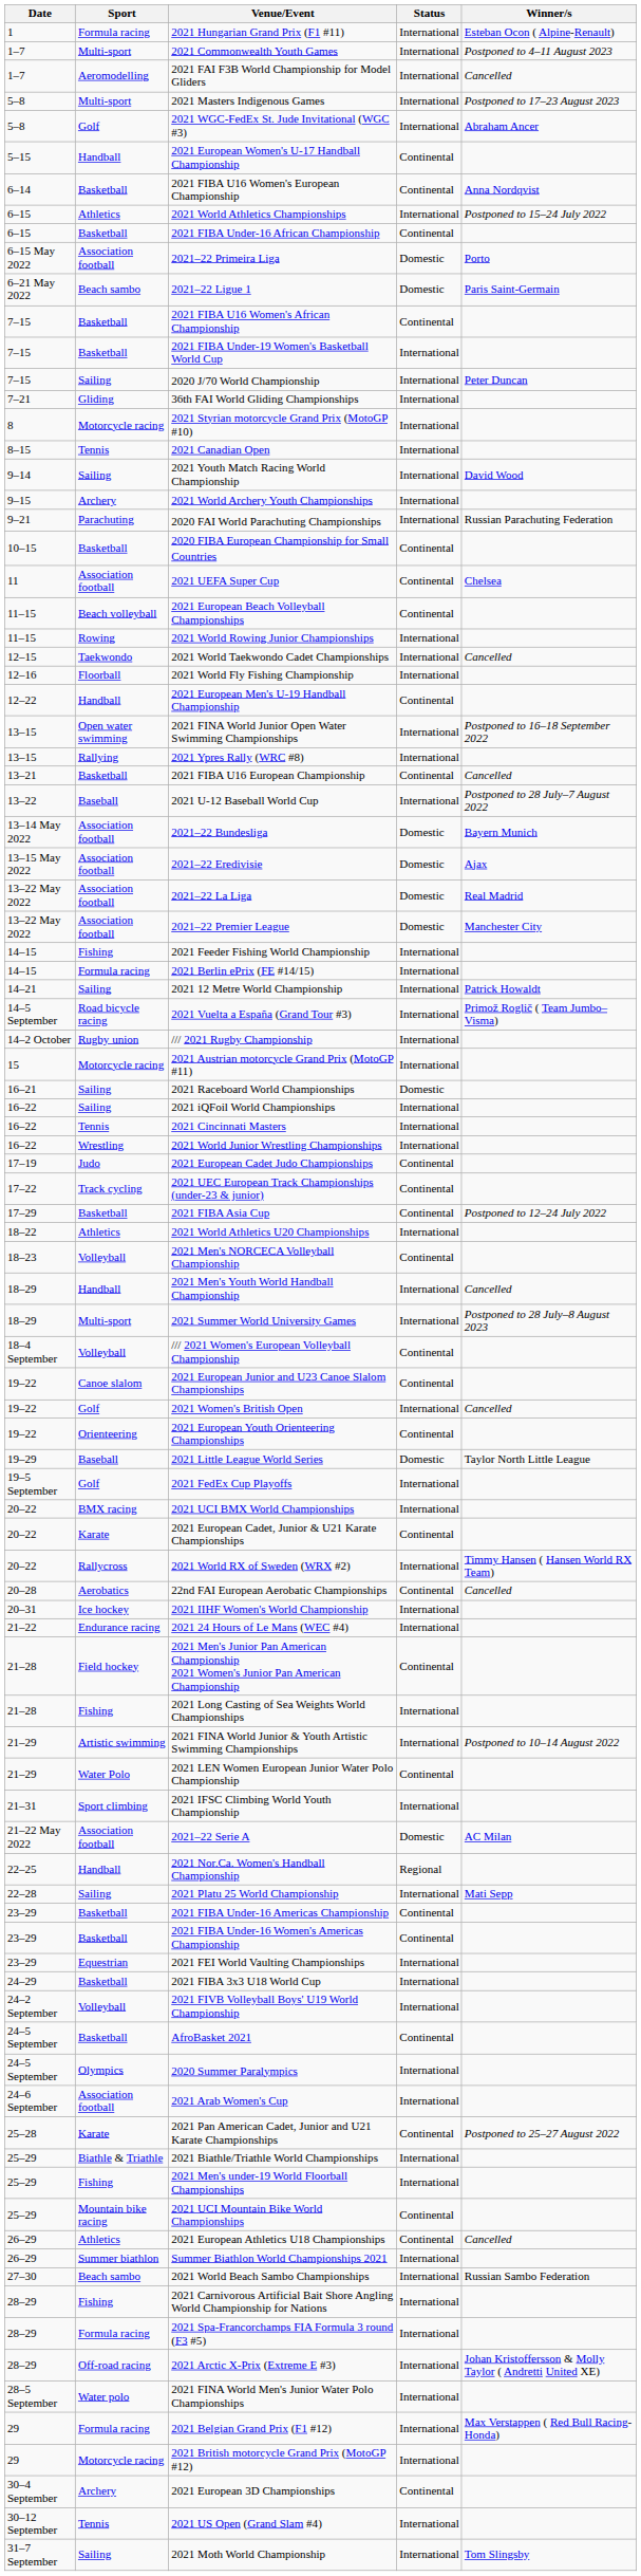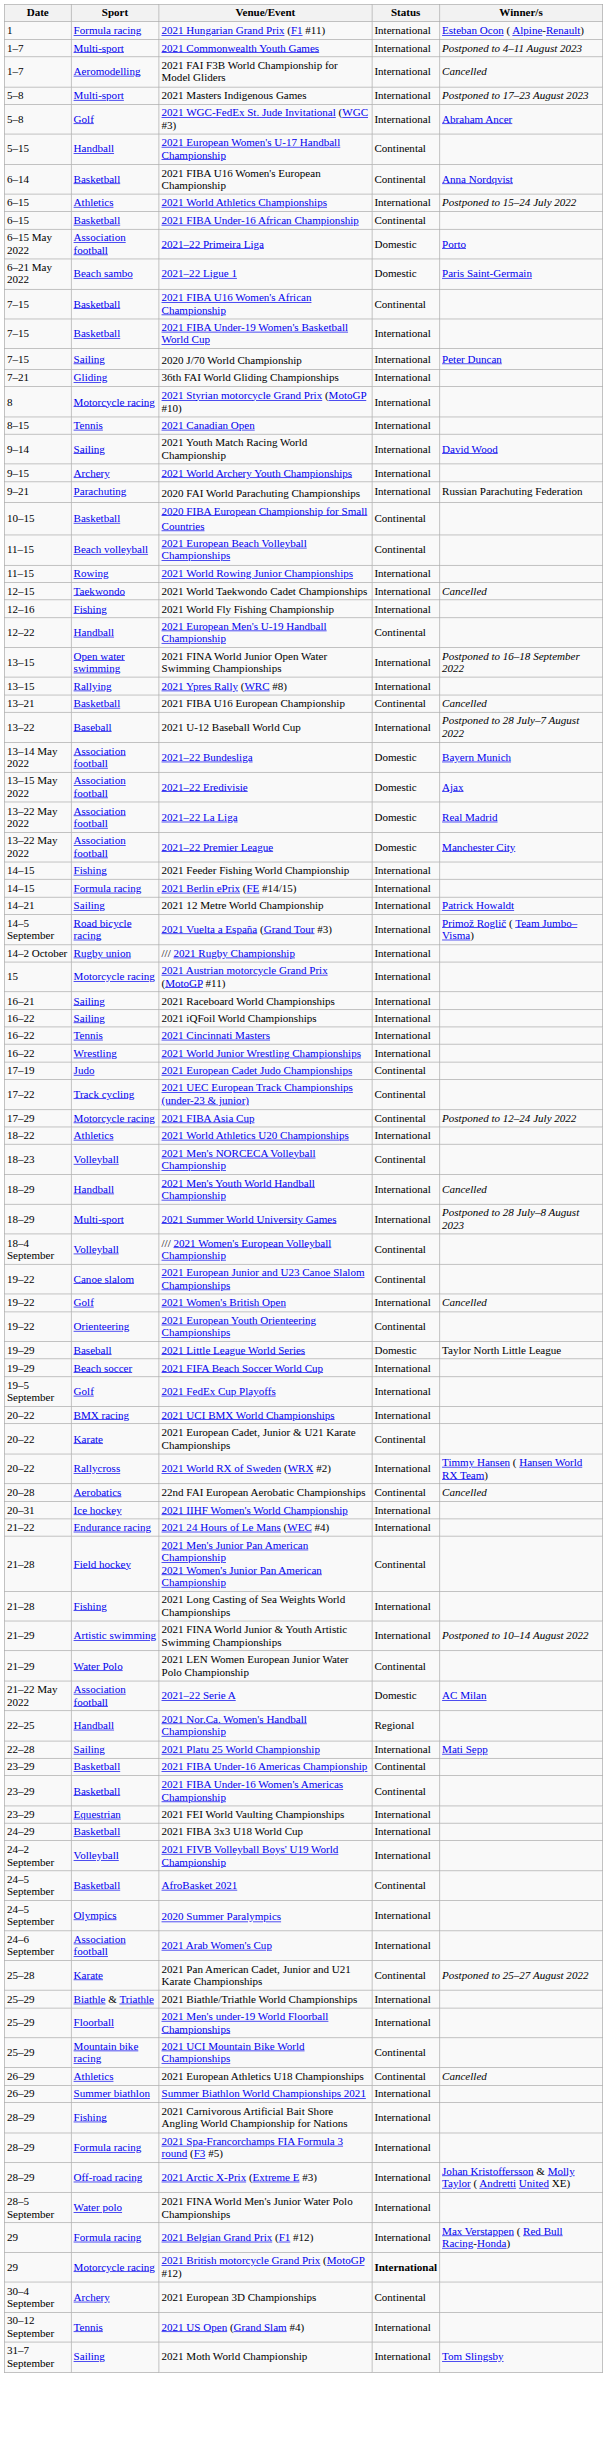- row: 11 | Association football | 2021 UEFA Super Cup | Continental | Chelsea
2021 World Fly Fishing Championship | Sport: Floorball -> Fishing
2021 Raceboard World Championships | Status: Domestic -> International
2021 FIBA Asia Cup | Sport: Basketball -> Motorcycle racing
+ row: 19–29 | Beach soccer | 2021 FIFA Beach Soccer World Cup | International
- row: 21–31 | Sport climbing | 2021 IFSC Climbing World Youth Championship | International
2021 Men's under-19 World Floorball Championships | Sport: Fishing -> Floorball
- row: 27–30 | Beach sambo | 2021 World Beach Sambo Championships | International | Russian Sambo Federation
2021 British motorcycle Grand Prix (MotoGP #12) | Status: normal -> bold
